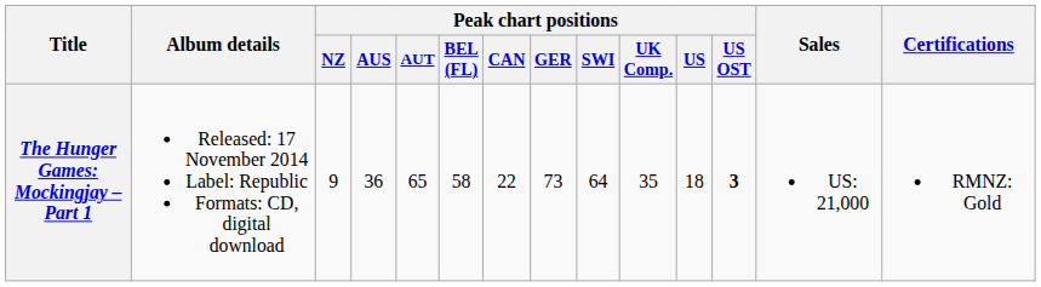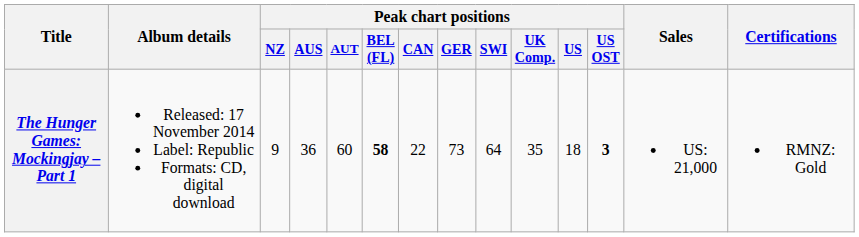The Hunger Games: Mockingjay – Part 1 | Peak chart positions / AUT: 65 -> 60
The Hunger Games: Mockingjay – Part 1 | Peak chart positions / BEL (FL): normal -> bold
